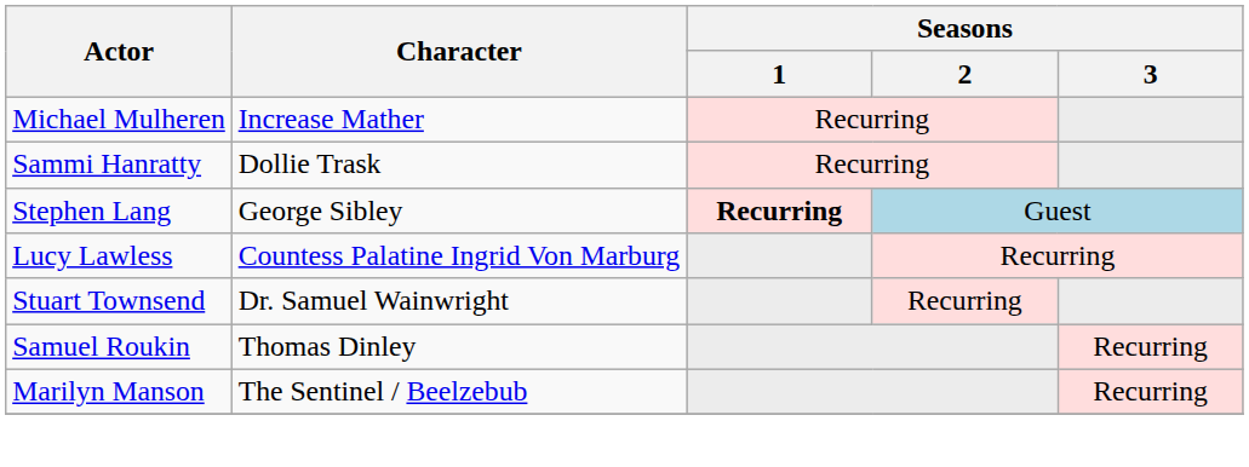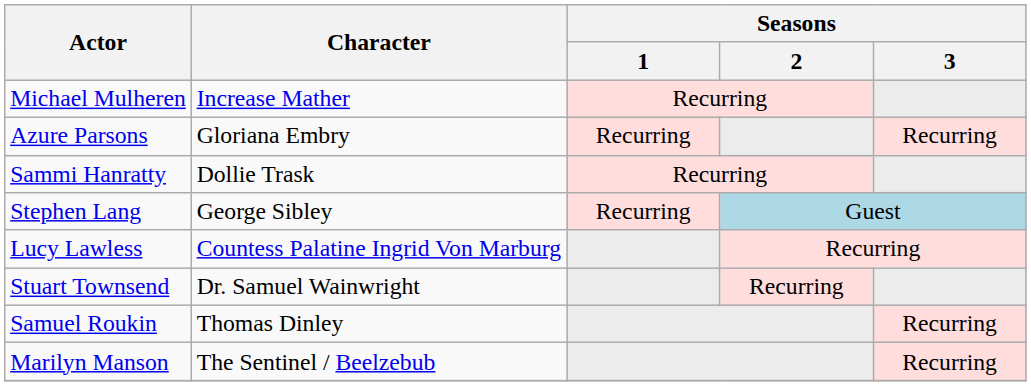+ row: Azure Parsons | Gloriana Embry | Recurring | Recurring
Stephen Lang | Seasons / 1: bold -> normal
